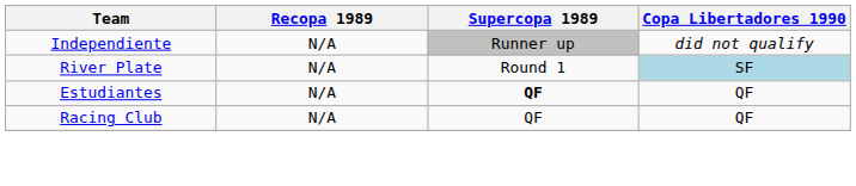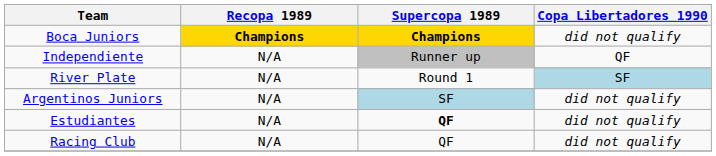+ row: Boca Juniors | Champions | Champions | did not qualify
Independiente | Copa Libertadores 1990: did not qualify -> QF
+ row: Argentinos Juniors | N/A | SF | did not qualify
Estudiantes | Copa Libertadores 1990: QF -> did not qualify
Racing Club | Copa Libertadores 1990: QF -> did not qualify
